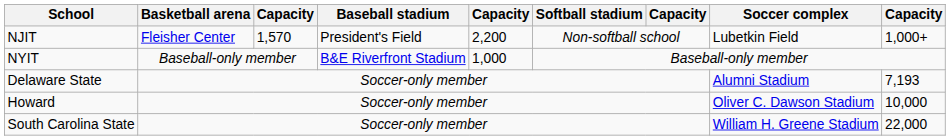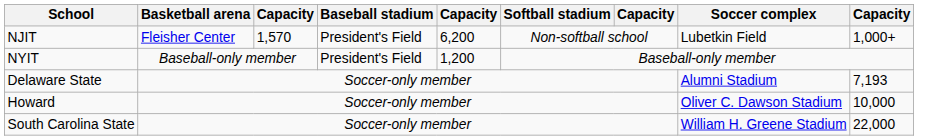NJIT | column 5: 2,200 -> 6,200
NYIT | Baseball stadium: B&E Riverfront Stadium -> President's Field
NYIT | column 5: 1,000 -> 1,200
